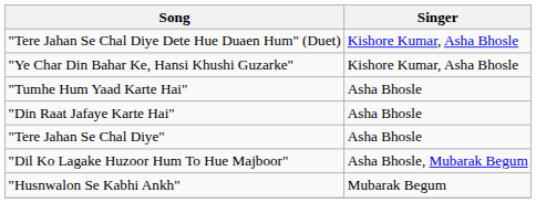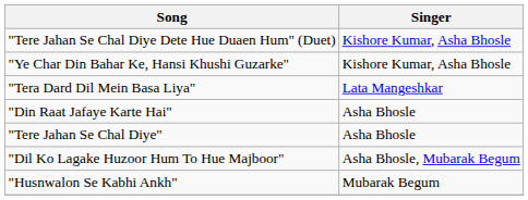+ row: "Tera Dard Dil Mein Basa Liya" | Lata Mangeshkar
- row: "Tumhe Hum Yaad Karte Hai" | Asha Bhosle
